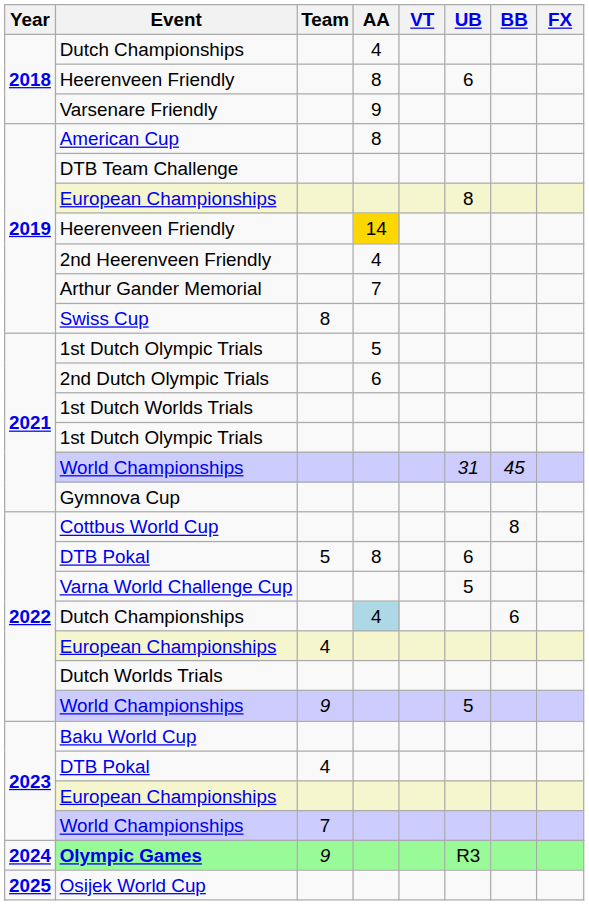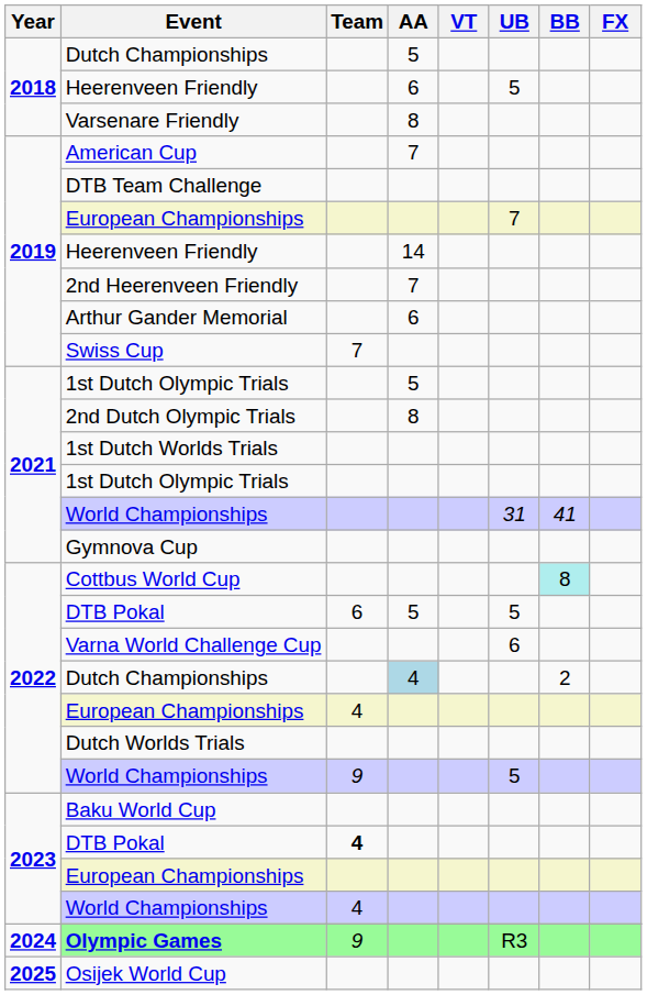2018 / Dutch Championships | AA: 4 -> 5
2018 / Heerenveen Friendly | AA: 8 -> 6
2018 / Heerenveen Friendly | UB: 6 -> 5
Varsenare Friendly | AA: 9 -> 8
American Cup | AA: 8 -> 7
2019 / European Championships | UB: 8 -> 7
2019 / Heerenveen Friendly | AA: gold background -> no background
2nd Heerenveen Friendly | AA: 4 -> 7
Arthur Gander Memorial | AA: 7 -> 6
Swiss Cup | Team: 8 -> 7
2nd Dutch Olympic Trials | AA: 6 -> 8
2021 / World Championships | BB: 45 -> 41
Cottbus World Cup | BB: no background -> paleturquoise background
2022 / DTB Pokal | Team: 5 -> 6
2022 / DTB Pokal | AA: 8 -> 5
2022 / DTB Pokal | UB: 6 -> 5
Varna World Challenge Cup | UB: 5 -> 6
2022 / Dutch Championships | BB: 6 -> 2
2023 / DTB Pokal | Team: normal -> bold
2023 / World Championships | Team: 7 -> 4
